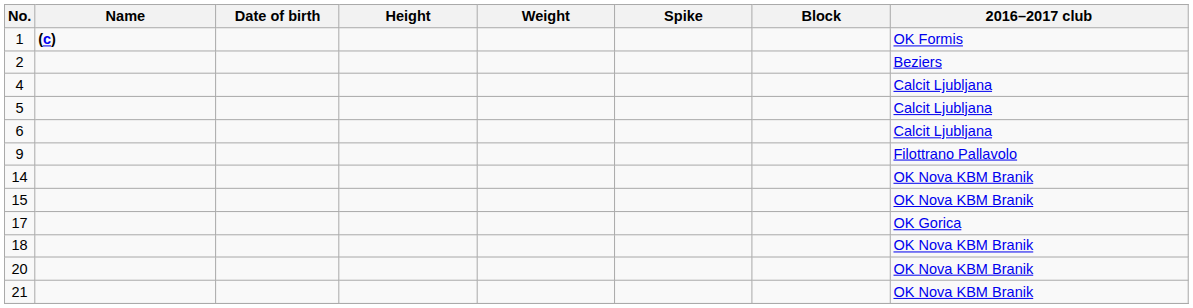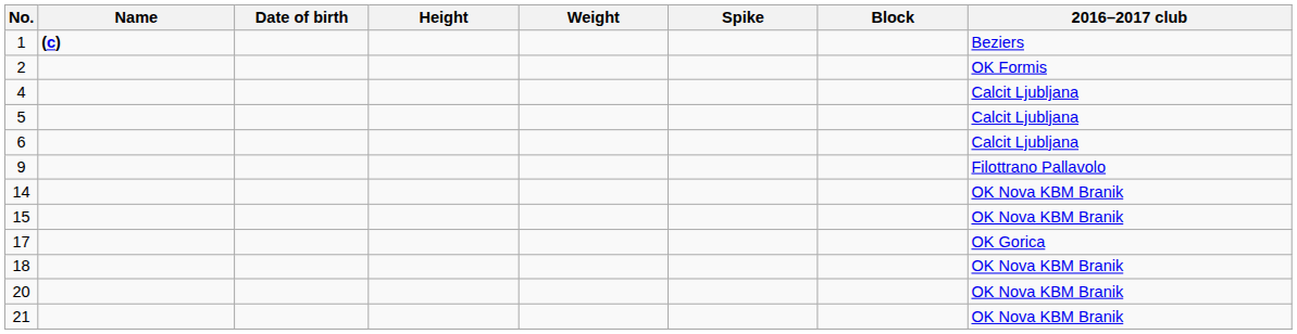1 | 2016–2017 club: OK Formis -> Beziers
2 | 2016–2017 club: Beziers -> OK Formis
